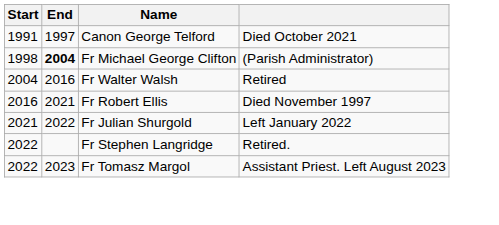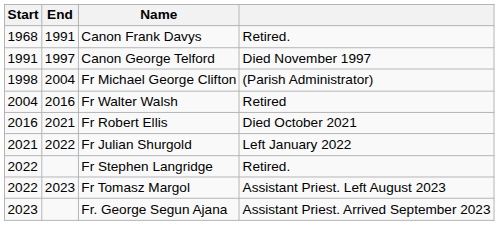+ row: 1968 | 1991 | Canon Frank Davys | Retired.
Canon George Telford | column 4: Died October 2021 -> Died November 1997
Fr Michael George Clifton | End: bold -> normal
Fr Robert Ellis | column 4: Died November 1997 -> Died October 2021
+ row: 2023 | Fr. George Segun Ajana | Assistant Priest. Arrived September 2023
